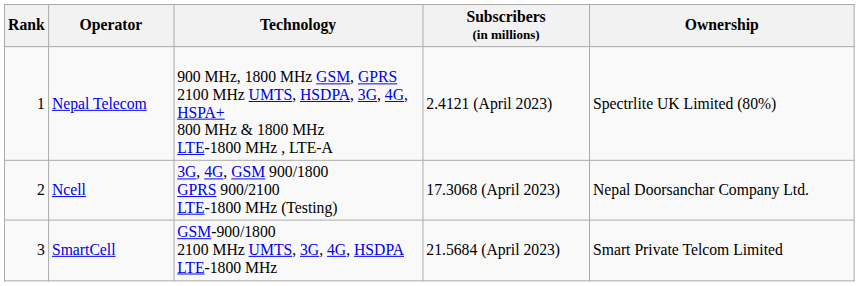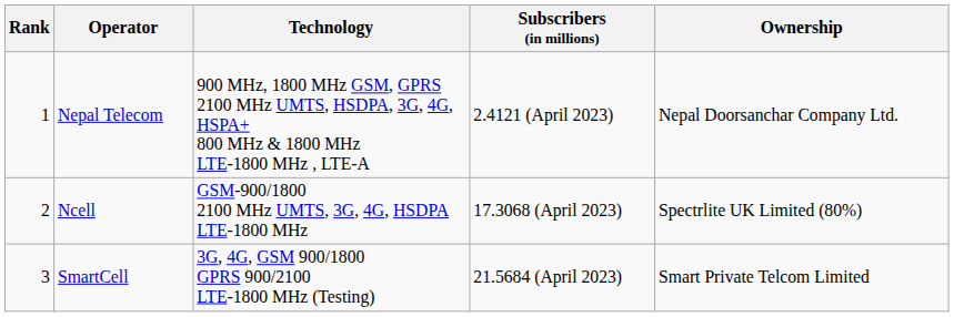Nepal Telecom | Ownership: Spectrlite UK Limited (80%) -> Nepal Doorsanchar Company Ltd.
Ncell | Technology: 3G, 4G, GSM 900/1800 GPRS 900/2100 LTE-1800 MHz (Testing) -> GSM-900/1800 2100 MHz UMTS, 3G, 4G, HSDPA LTE-1800 MHz
Ncell | Ownership: Nepal Doorsanchar Company Ltd. -> Spectrlite UK Limited (80%)
SmartCell | Technology: GSM-900/1800 2100 MHz UMTS, 3G, 4G, HSDPA LTE-1800 MHz -> 3G, 4G, GSM 900/1800 GPRS 900/2100 LTE-1800 MHz (Testing)
